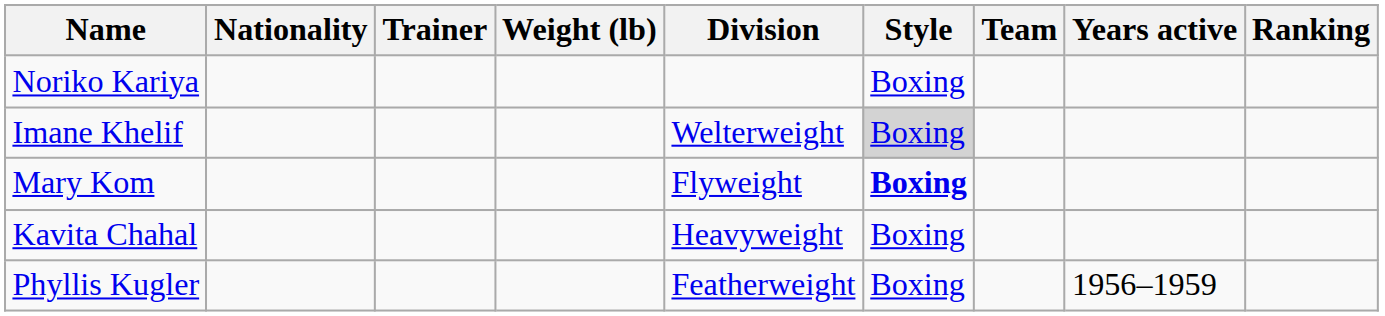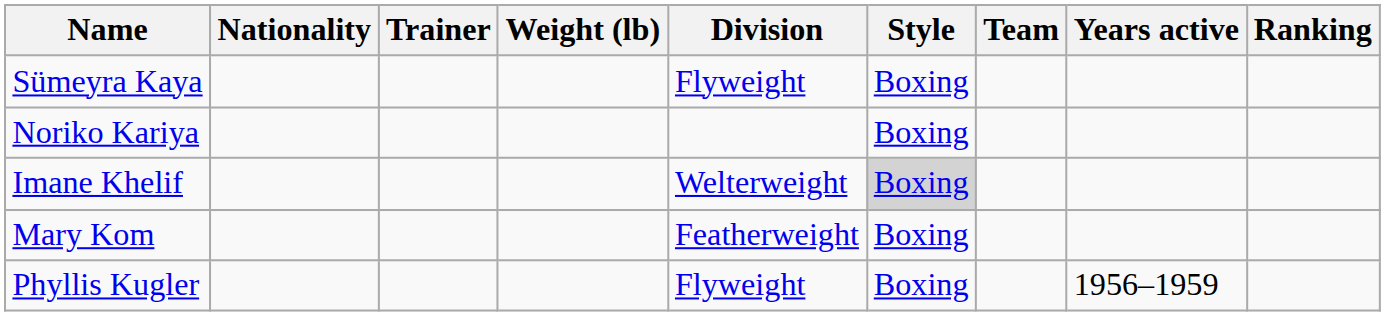+ row: Sümeyra Kaya | Flyweight | Boxing
Mary Kom | Division: Flyweight -> Featherweight
Mary Kom | Style: bold -> normal
- row: Kavita Chahal | Heavyweight | Boxing
Phyllis Kugler | Division: Featherweight -> Flyweight
